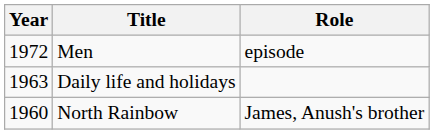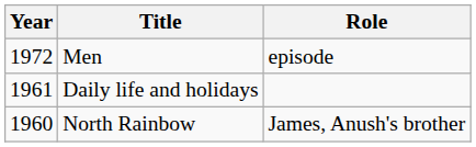Daily life and holidays | Year: 1963 -> 1961
